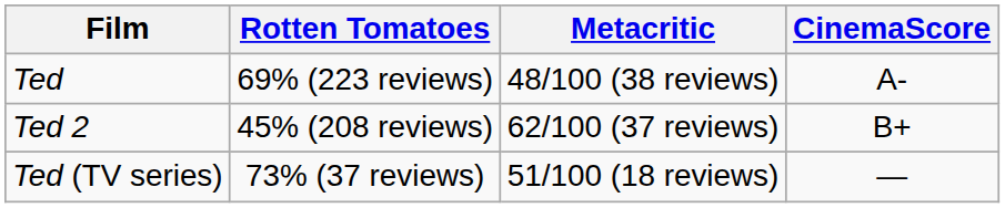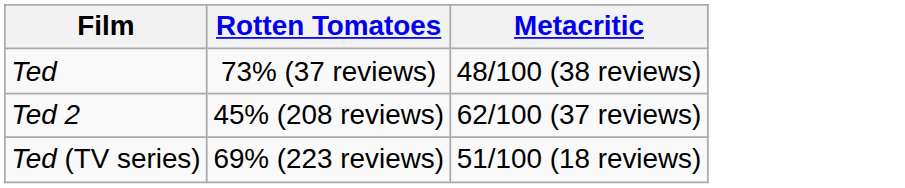- column: CinemaScore | A- | B+ | —
Ted | Rotten Tomatoes: 69% (223 reviews) -> 73% (37 reviews)
Ted (TV series) | Rotten Tomatoes: 73% (37 reviews) -> 69% (223 reviews)
